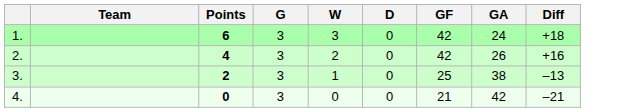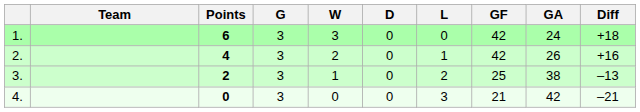+ column: L | 0 | 1 | 2 | 3
